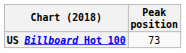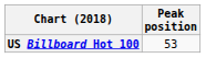US Billboard Hot 100 | Peak position: 73 -> 53
